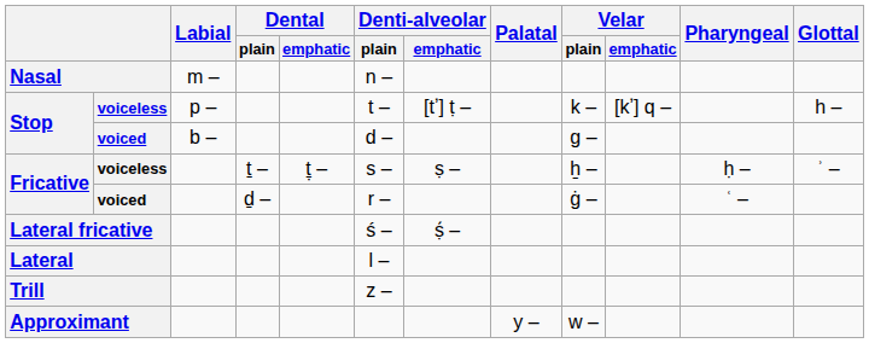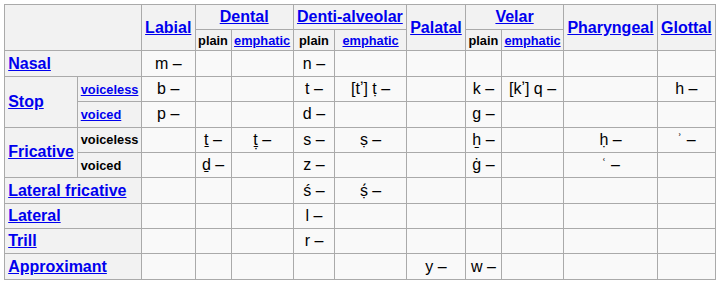Stop / voiceless | Labial: p – -> b –
Stop / voiced | Labial: b – -> p –
Fricative / voiced | Denti-alveolar / plain: r – -> z –
Trill | Denti-alveolar / plain: z – -> r –
